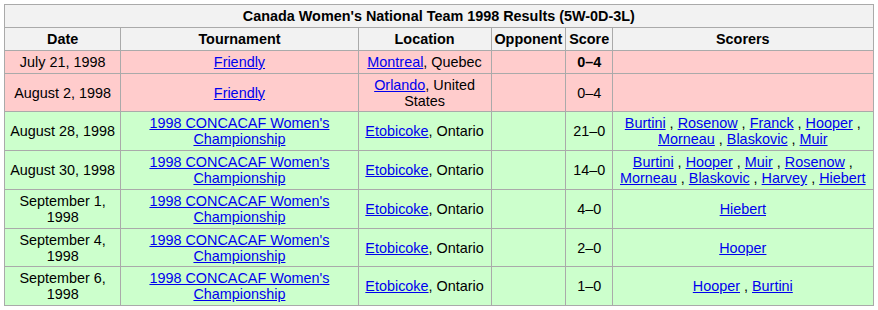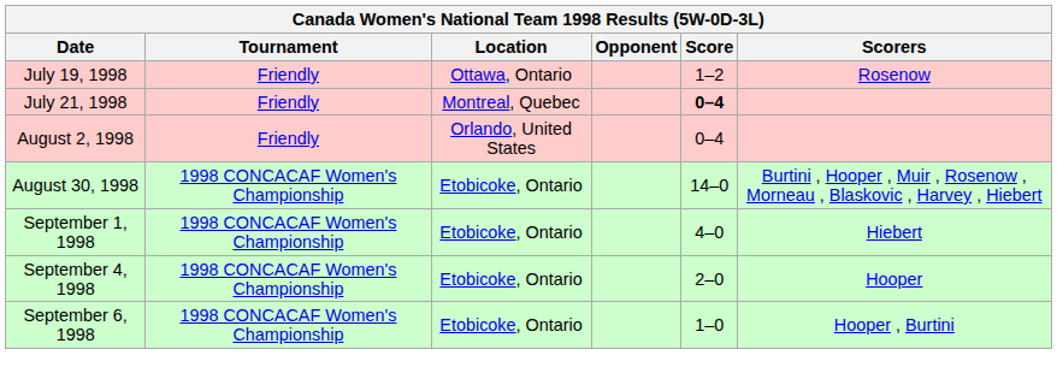+ row: July 19, 1998 | Friendly | Ottawa, Ontario | 1–2 | Rosenow
- row: August 28, 1998 | 1998 CONCACAF Women's Championship | Etobicoke, Ontario | 21–0 | Burtini , Rosenow , Franck , Hooper , Morneau , Blaskovic , Muir
